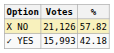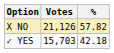✓ YES | Votes: 15,993 -> 15,703
